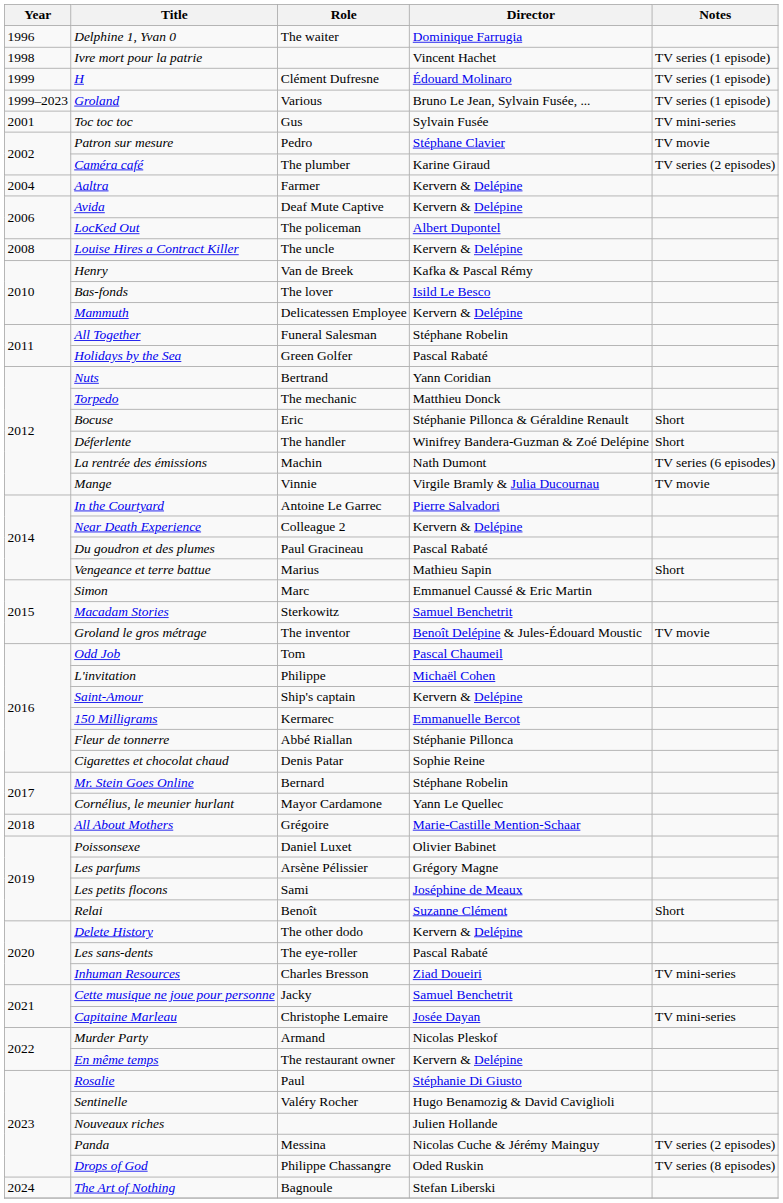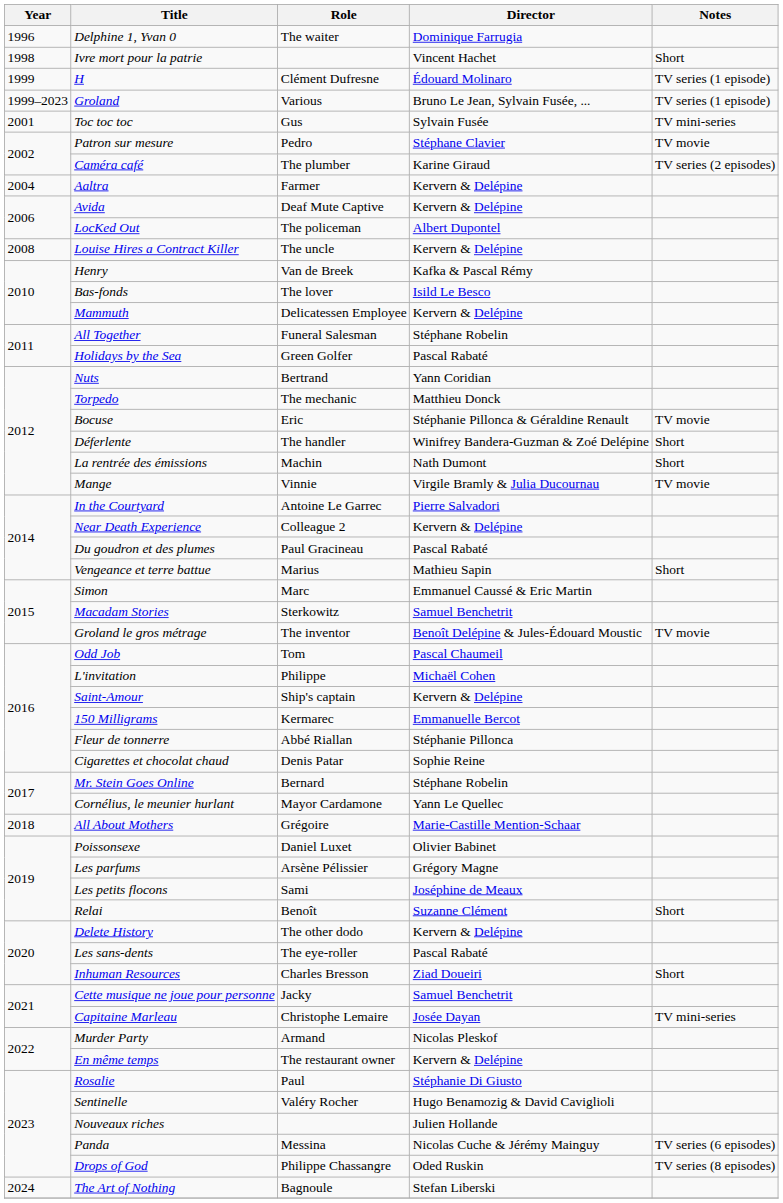Ivre mort pour la patrie | Notes: TV series (1 episode) -> Short
Bocuse | Notes: Short -> TV movie
La rentrée des émissions | Notes: TV series (6 episodes) -> Short
Inhuman Resources | Notes: TV mini-series -> Short
Panda | Notes: TV series (2 episodes) -> TV series (6 episodes)
